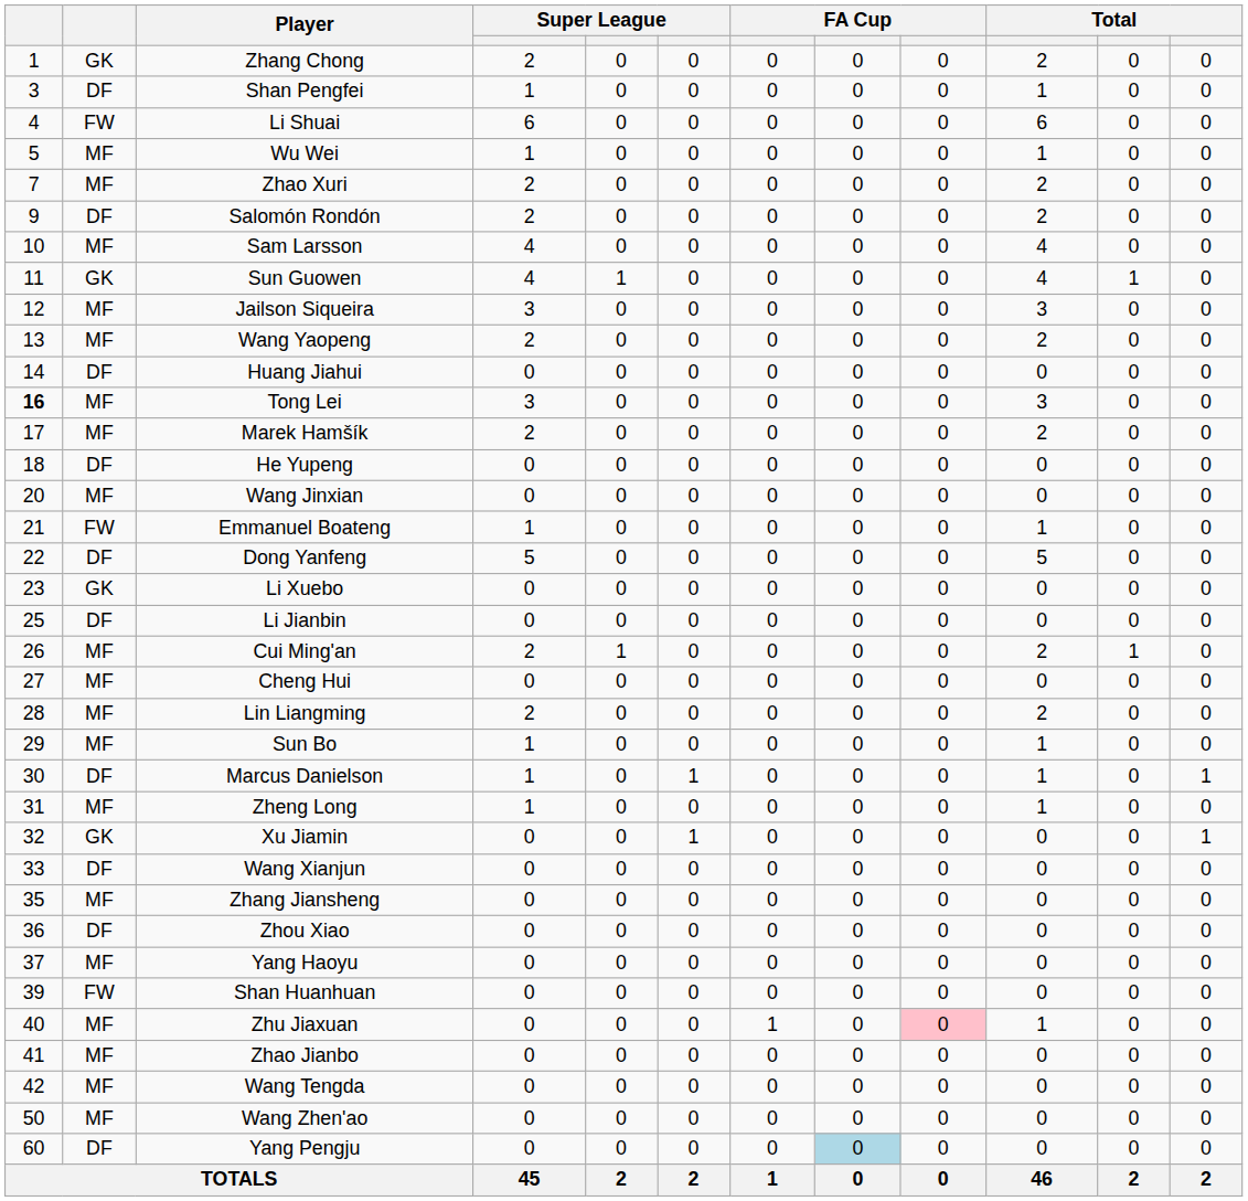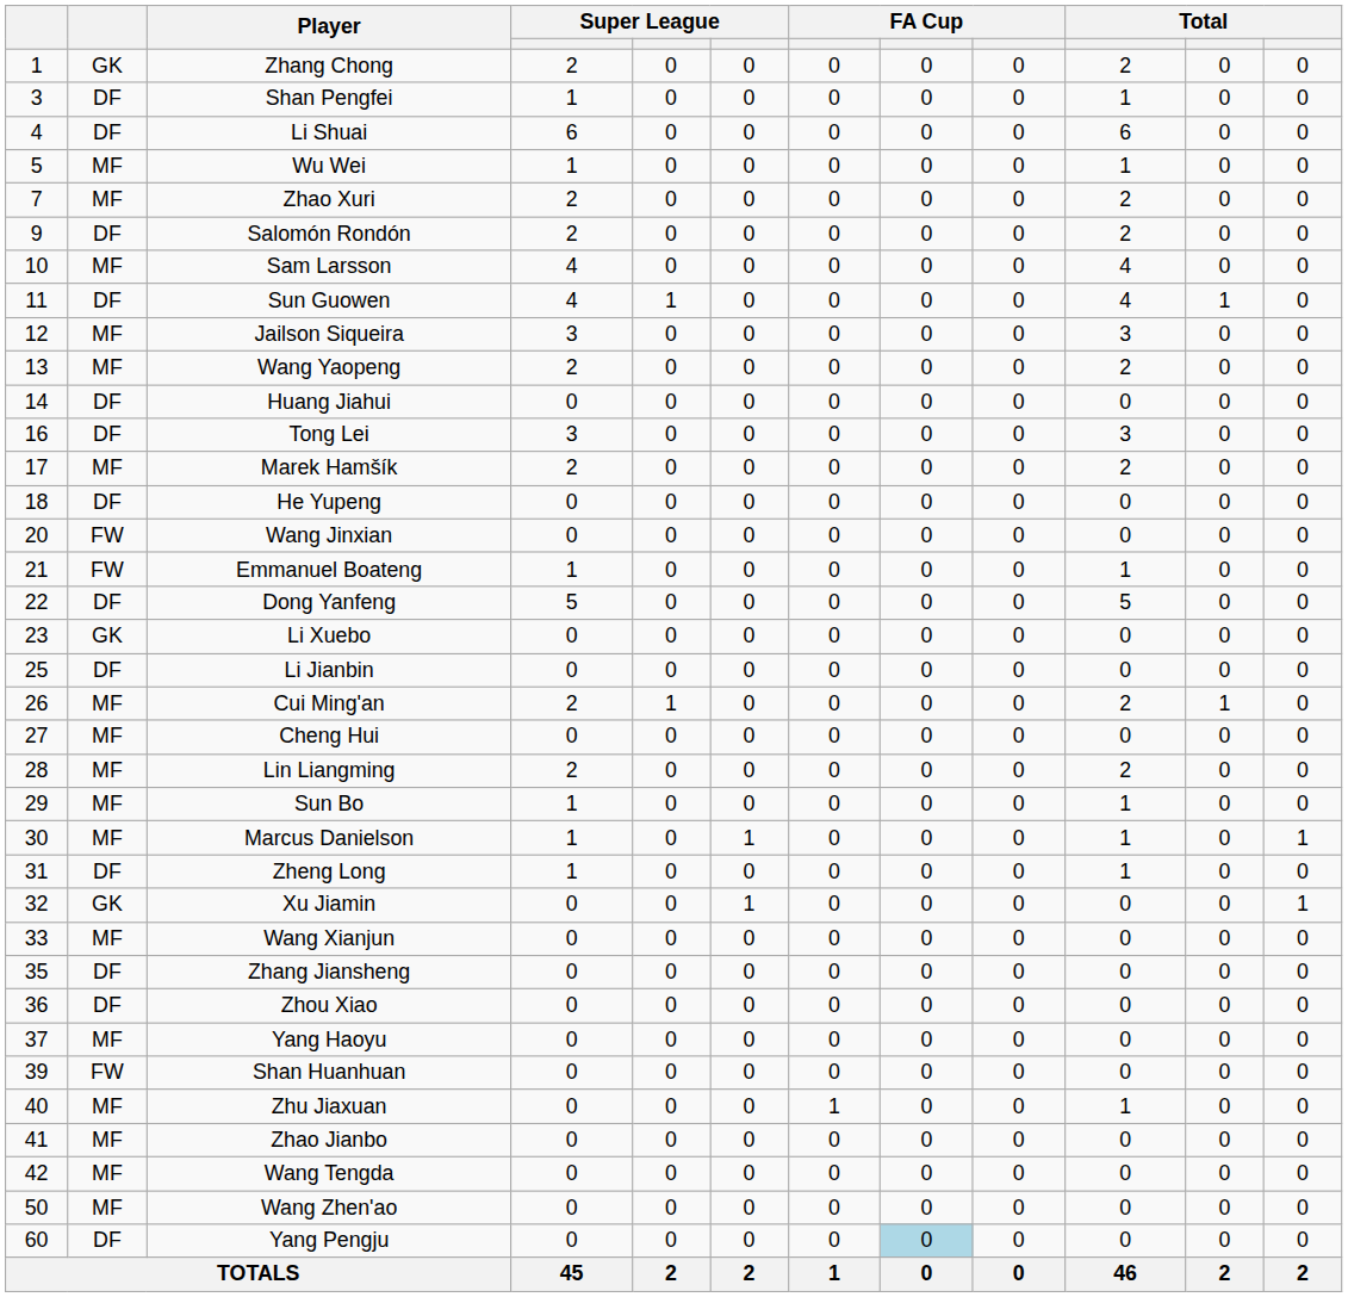Li Shuai | column 2: FW -> DF
Sun Guowen | column 2: GK -> DF
Tong Lei | column 1: bold -> normal
Tong Lei | column 2: MF -> DF
Wang Jinxian | column 2: MF -> FW
Marcus Danielson | column 2: DF -> MF
Zheng Long | column 2: MF -> DF
Wang Xianjun | column 2: DF -> MF
Zhang Jiansheng | column 2: MF -> DF
Zhu Jiaxuan | column 9: pink background -> no background
